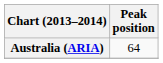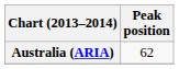Australia (ARIA) | Peak position: 64 -> 62
